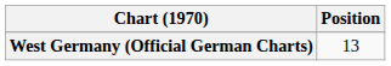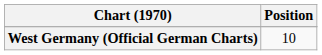West Germany (Official German Charts) | Position: 13 -> 10
